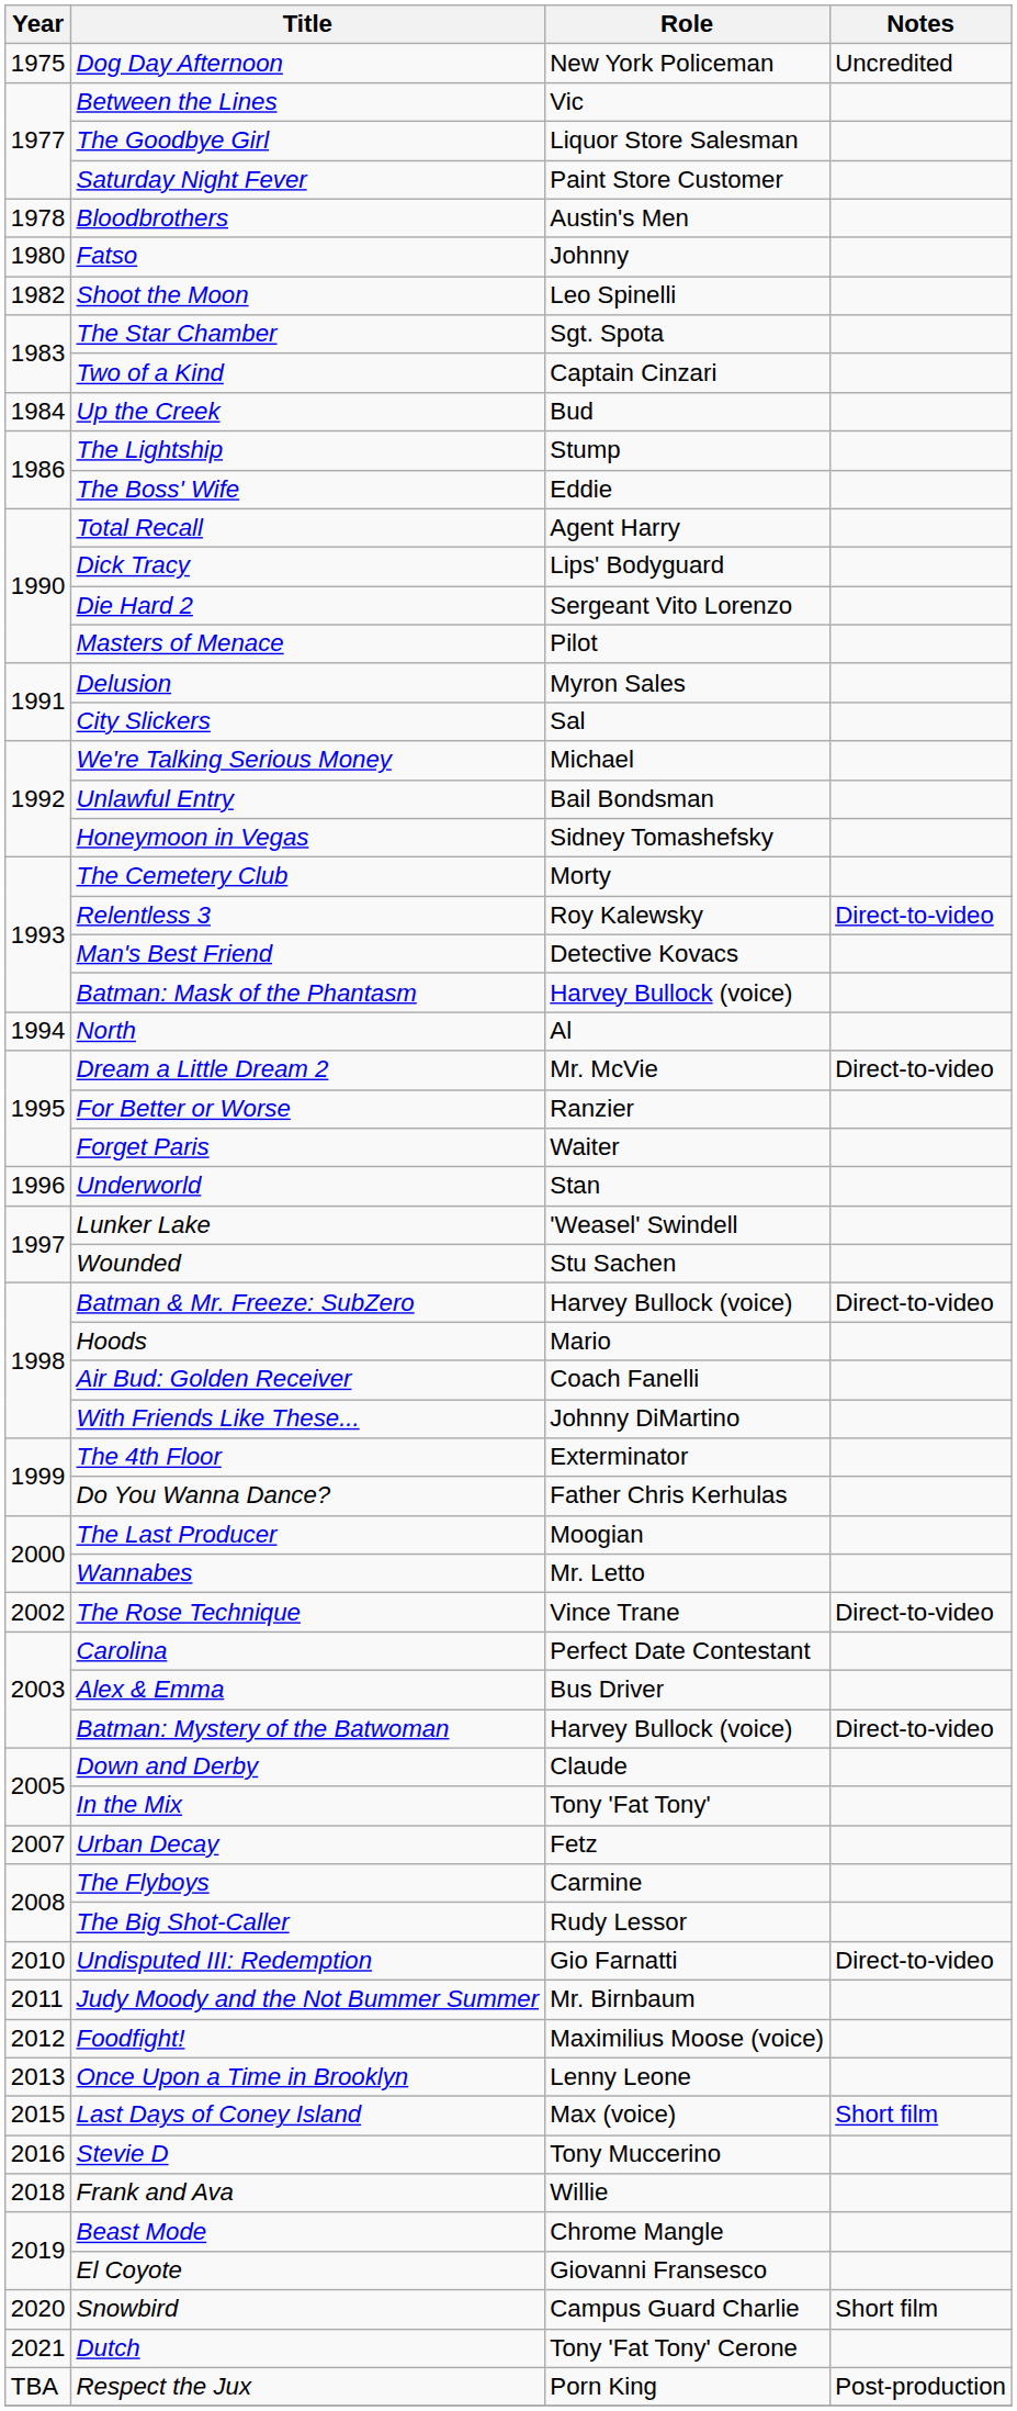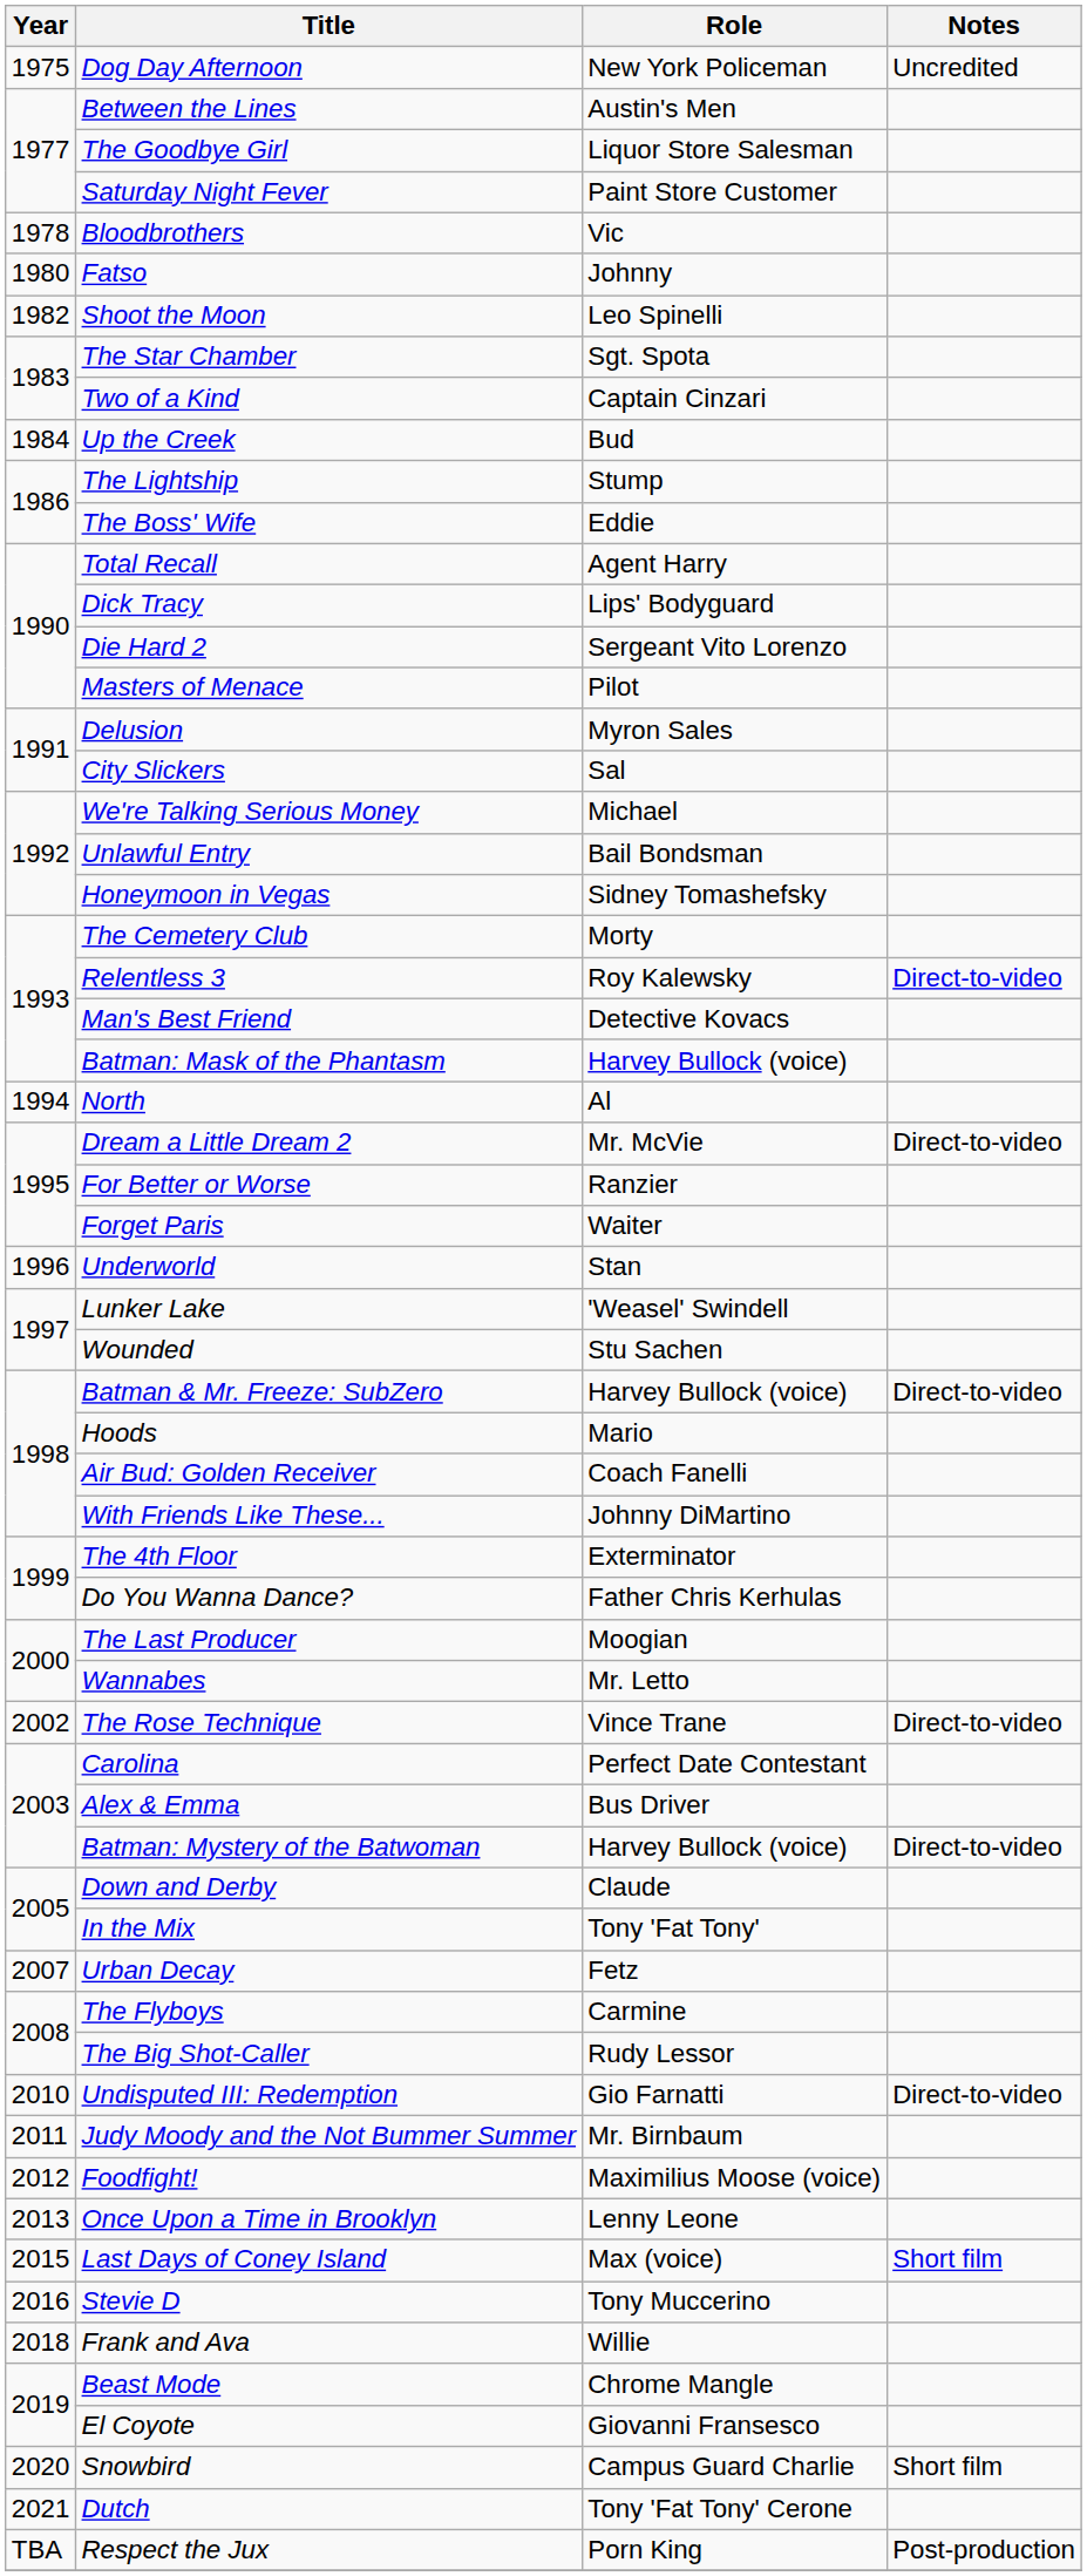Between the Lines | Role: Vic -> Austin's Men
Bloodbrothers | Role: Austin's Men -> Vic
